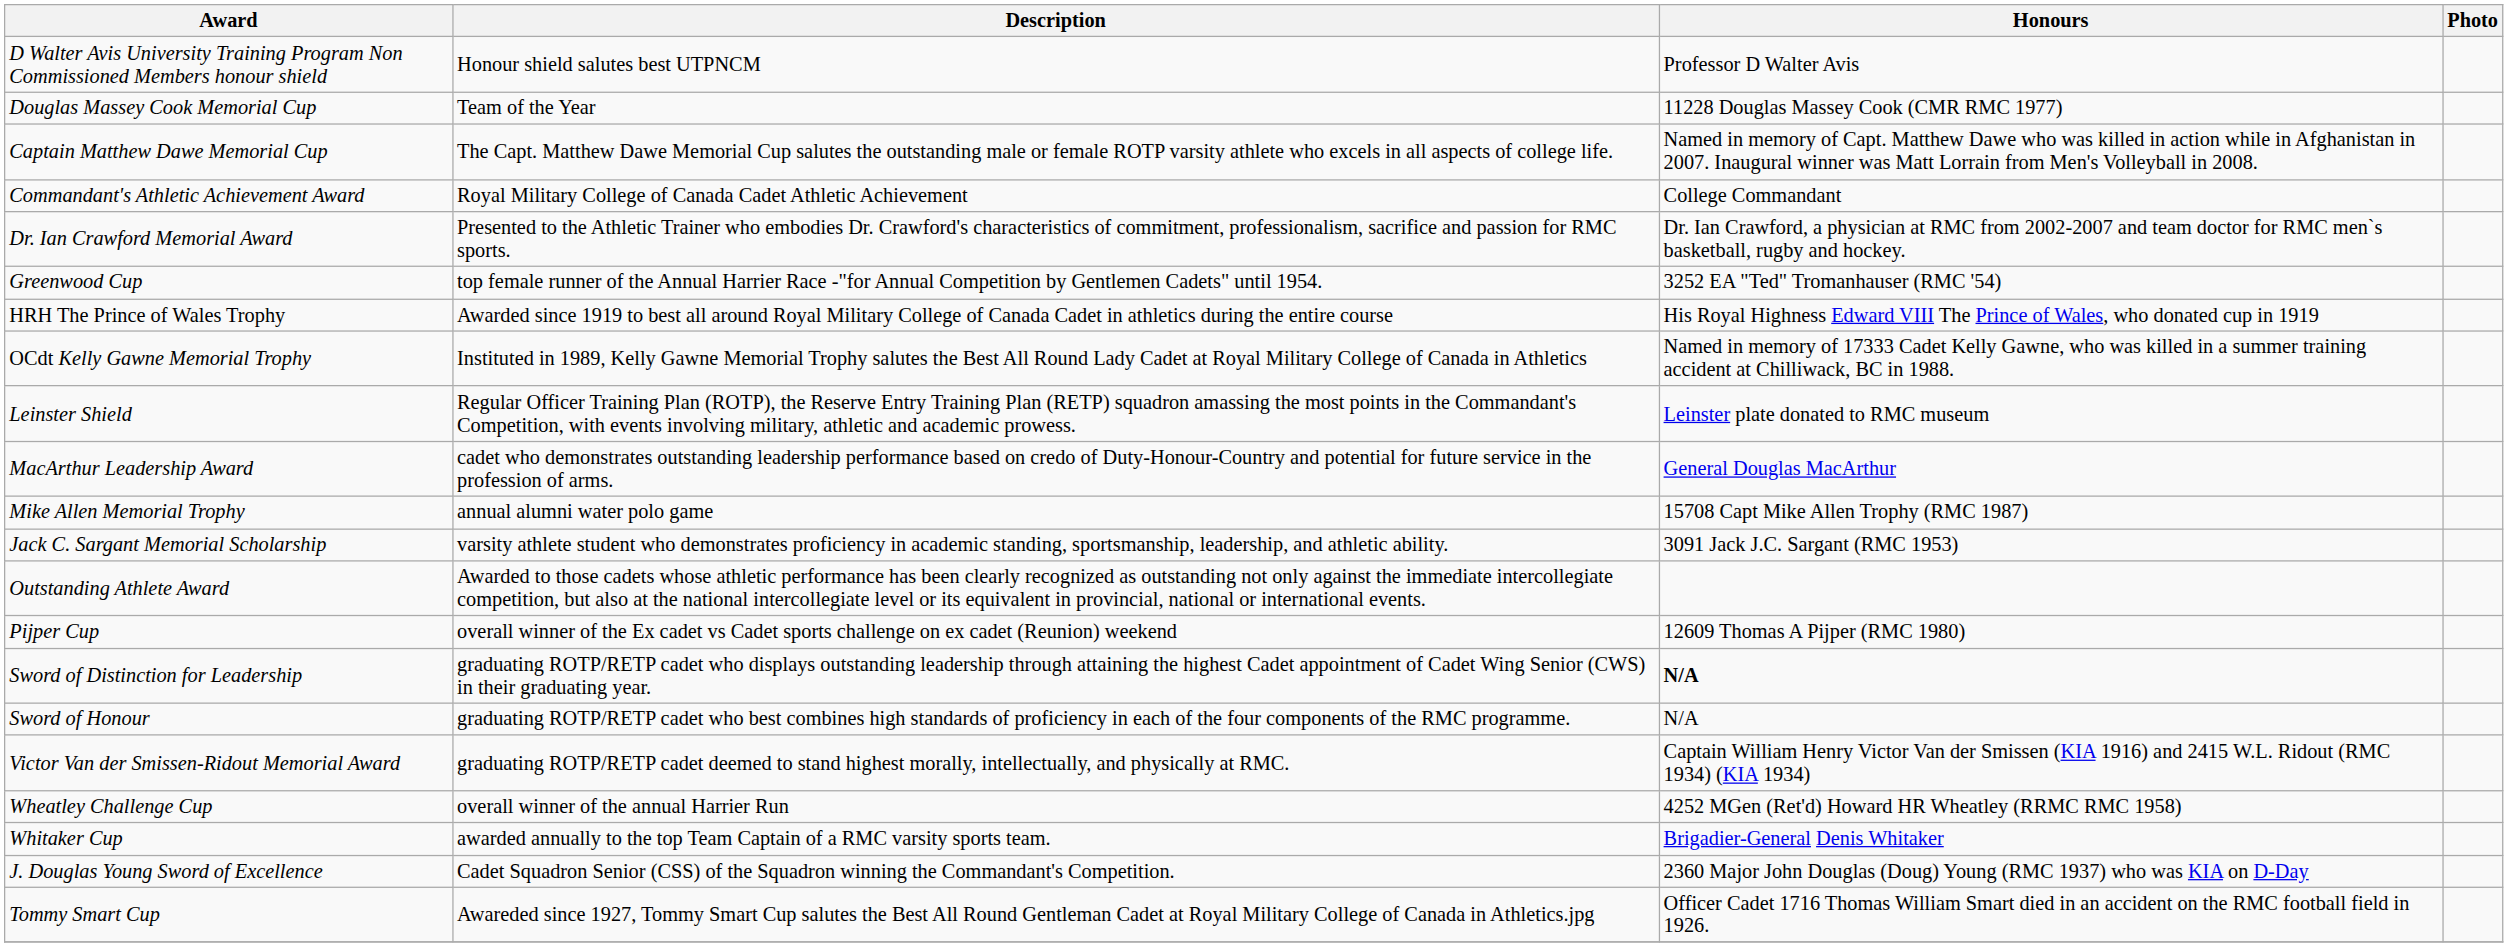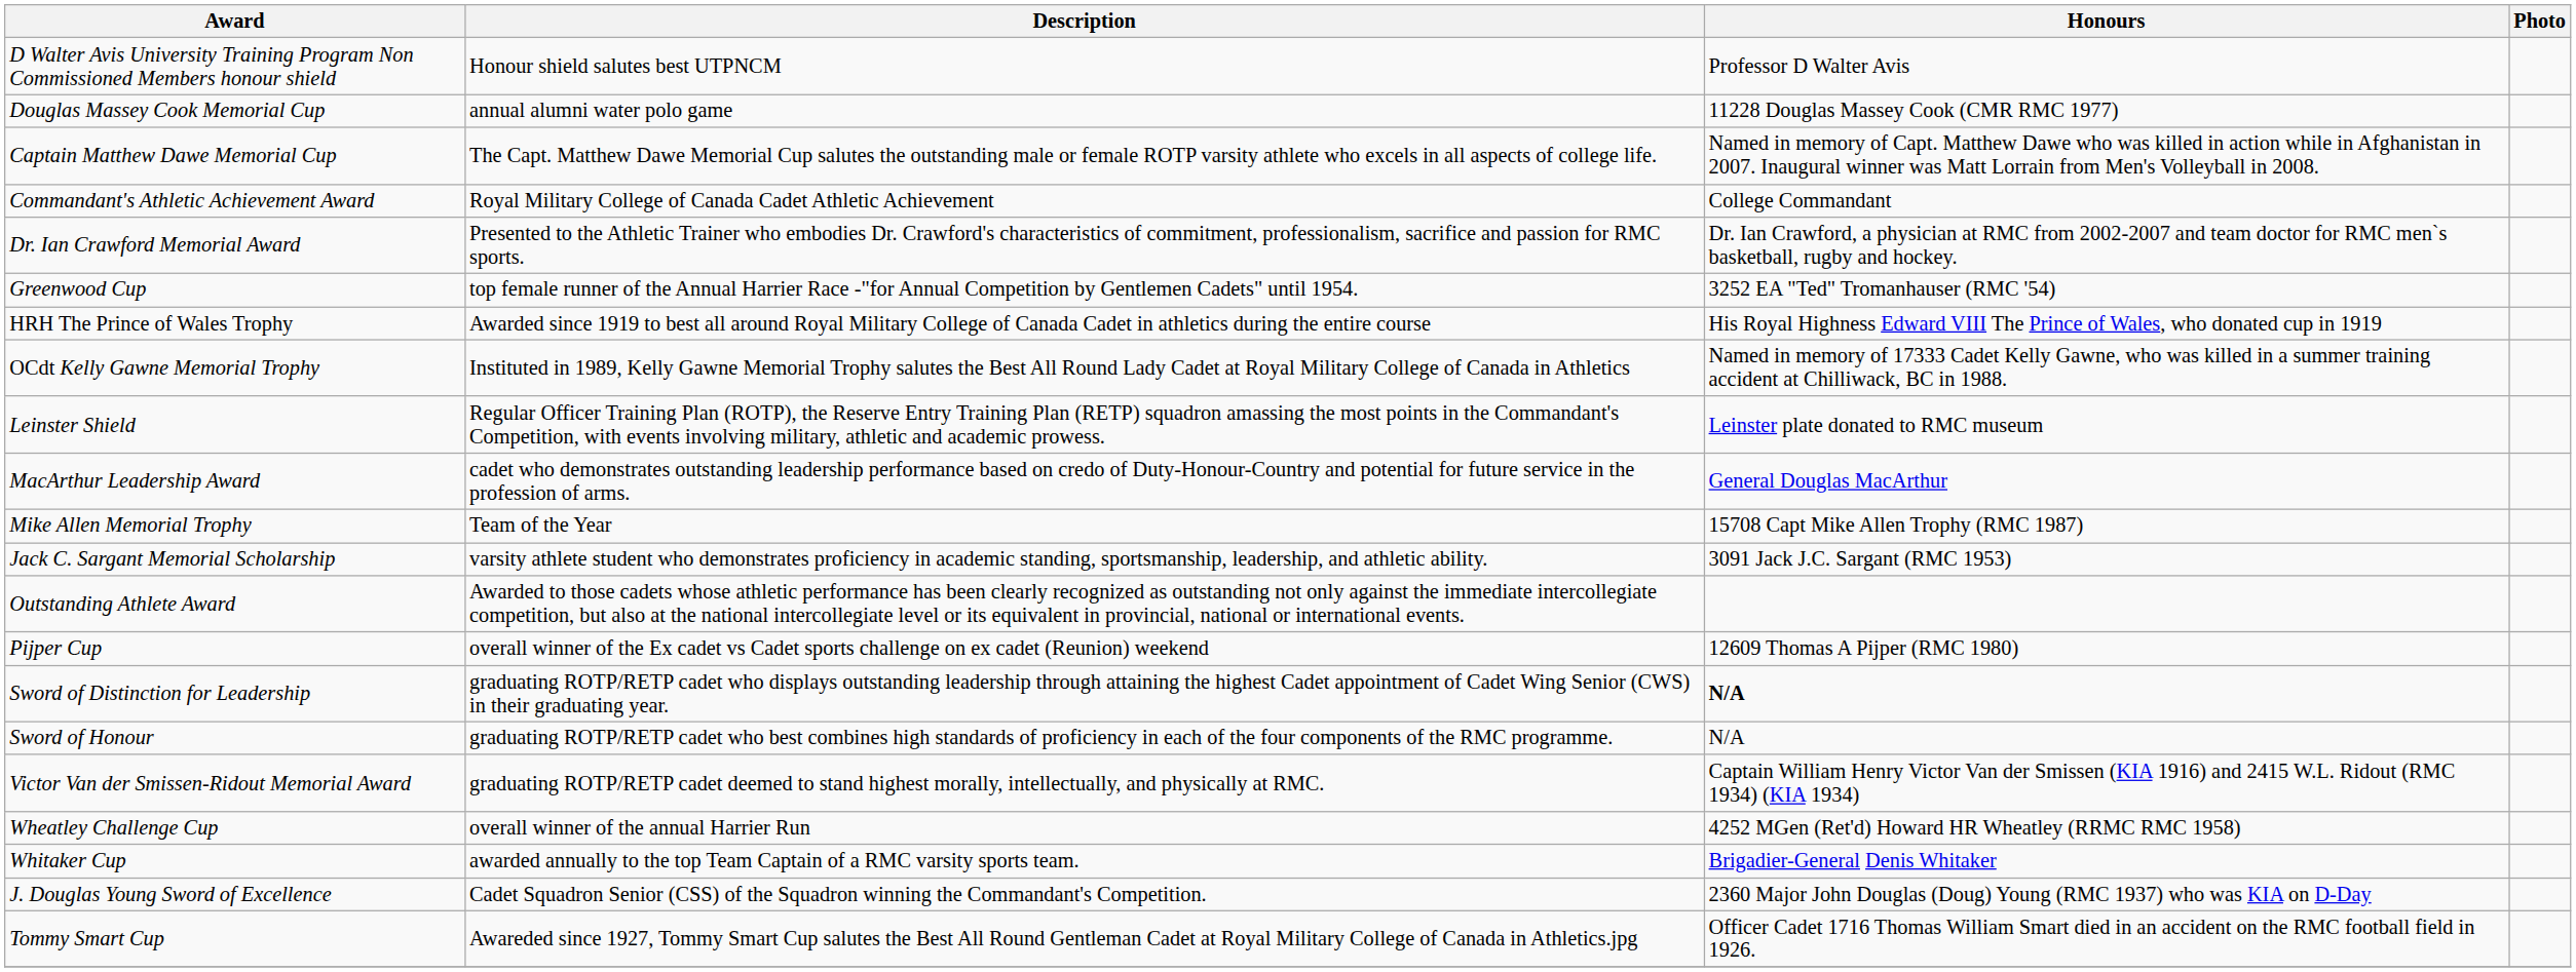Douglas Massey Cook Memorial Cup | Description: Team of the Year -> annual alumni water polo game
Mike Allen Memorial Trophy | Description: annual alumni water polo game -> Team of the Year
